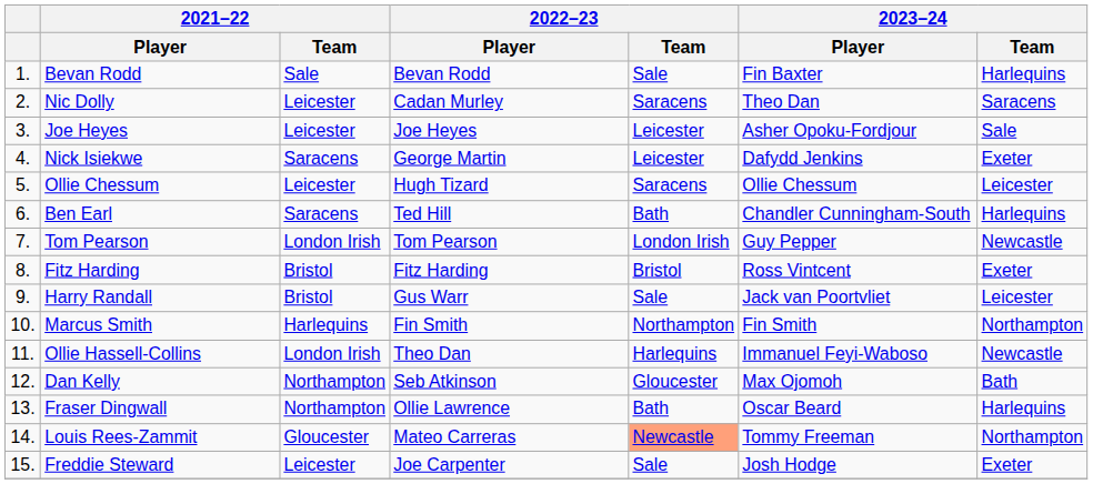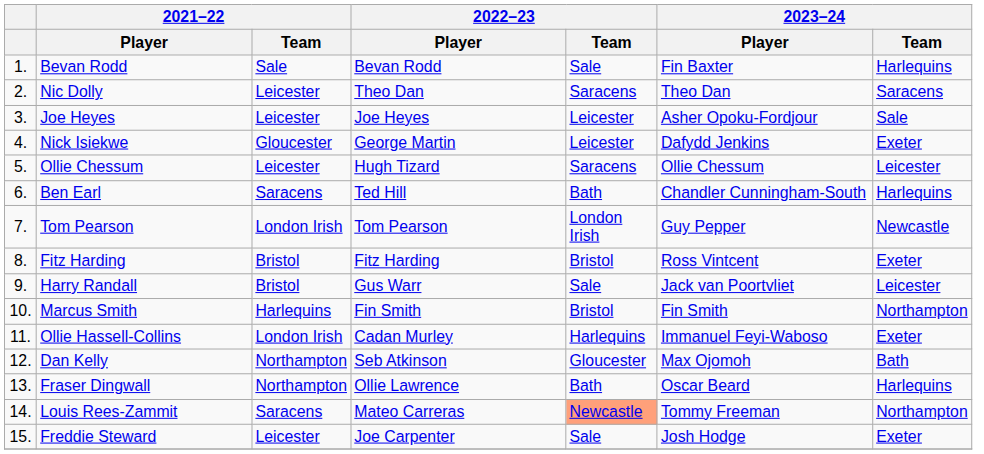Nic Dolly | 2022–23 / Player: Cadan Murley -> Theo Dan
Nick Isiekwe | 2021–22 / Team: Saracens -> Gloucester
Marcus Smith | 2022–23 / Team: Northampton -> Bristol
Ollie Hassell-Collins | 2022–23 / Player: Theo Dan -> Cadan Murley
Ollie Hassell-Collins | 2023–24 / Team: Newcastle -> Exeter
Louis Rees-Zammit | 2021–22 / Team: Gloucester -> Saracens
